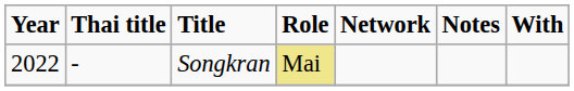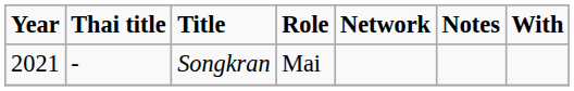Songkran | Year: 2022 -> 2021
Songkran | Role: khaki background -> no background
